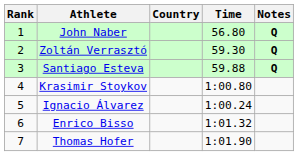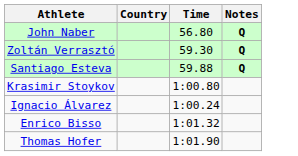- column: Rank | 1 | 2 | 3 | 4 | 5 | 6 | 7
